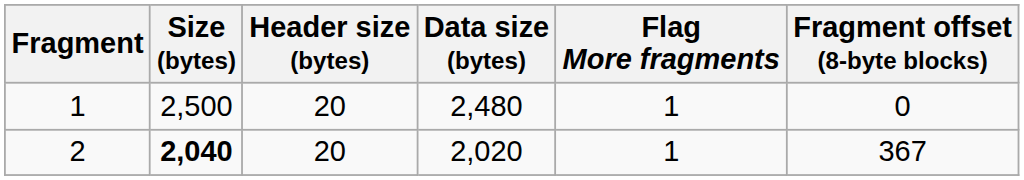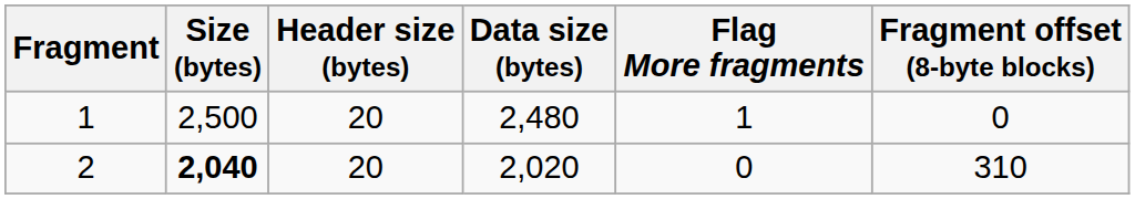2 | Flag More fragments: 1 -> 0
2 | Fragment offset (8-byte blocks): 367 -> 310
